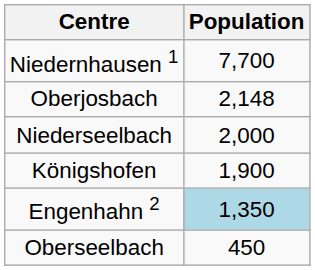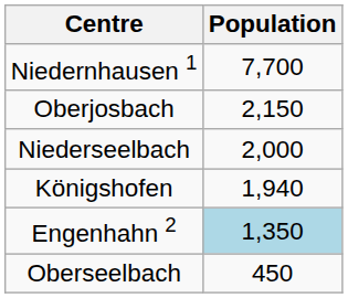Oberjosbach | Population: 2,148 -> 2,150
Königshofen | Population: 1,900 -> 1,940
